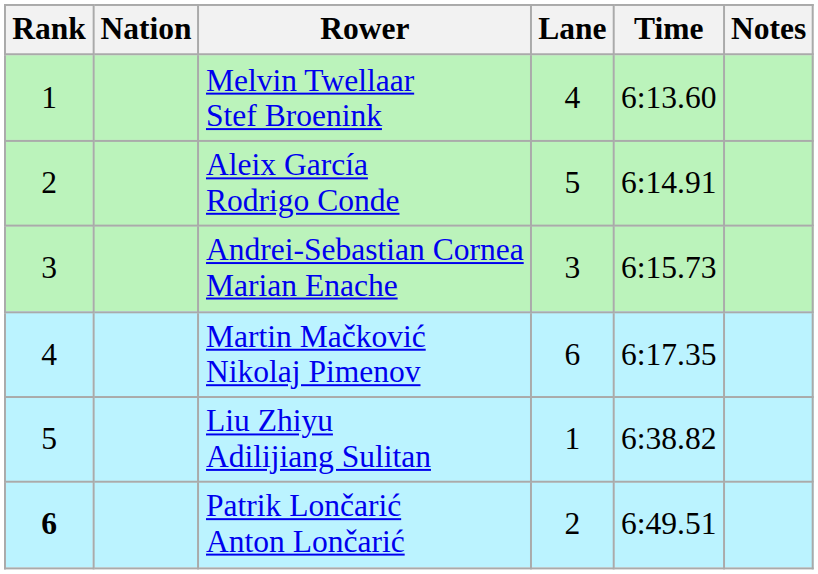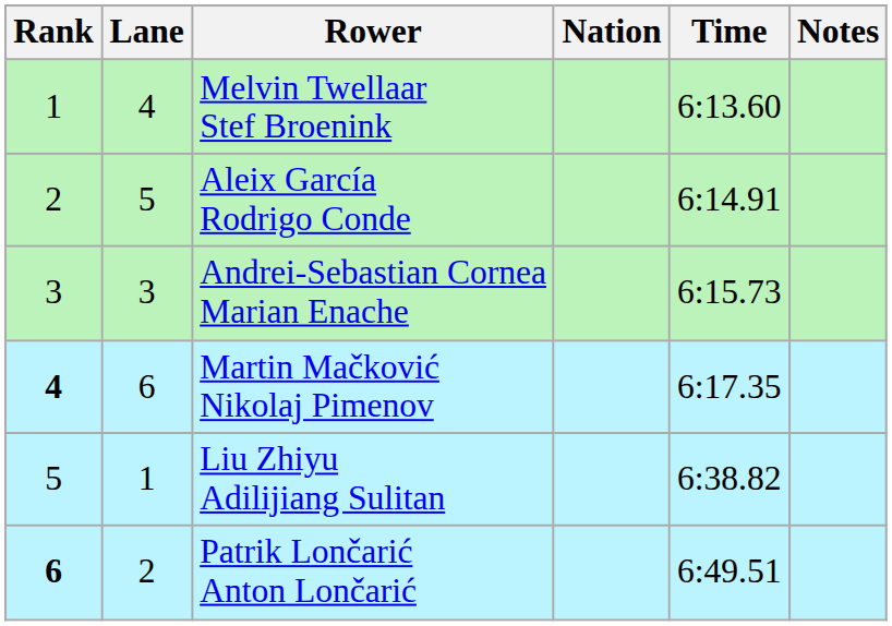columns swapped: Lane <-> Nation
Martin Mačković Nikolaj Pimenov | Rank: normal -> bold
